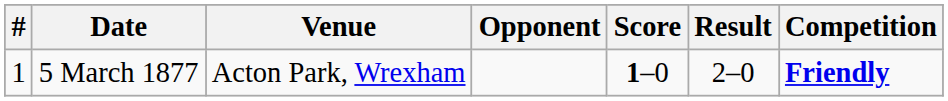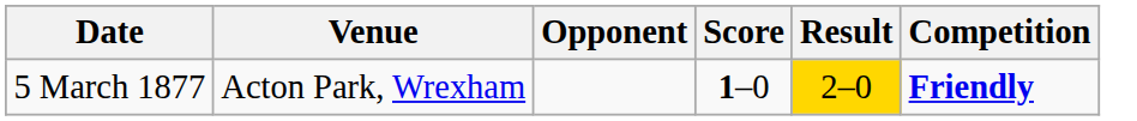- column: # | 1
5 March 1877 | Result: no background -> gold background
